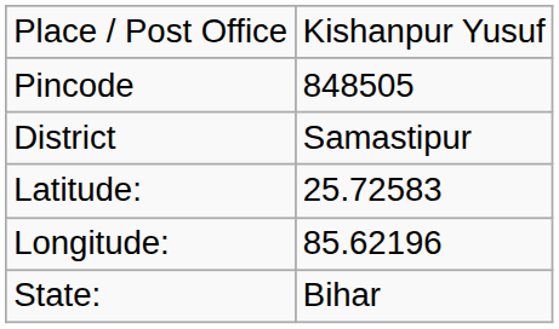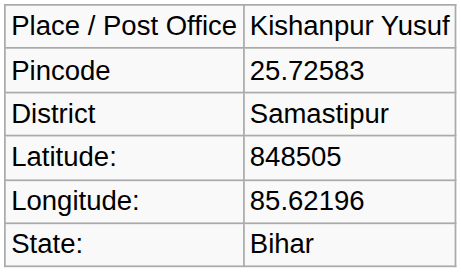Pincode | column 2: 848505 -> 25.72583
Latitude: | column 2: 25.72583 -> 848505
